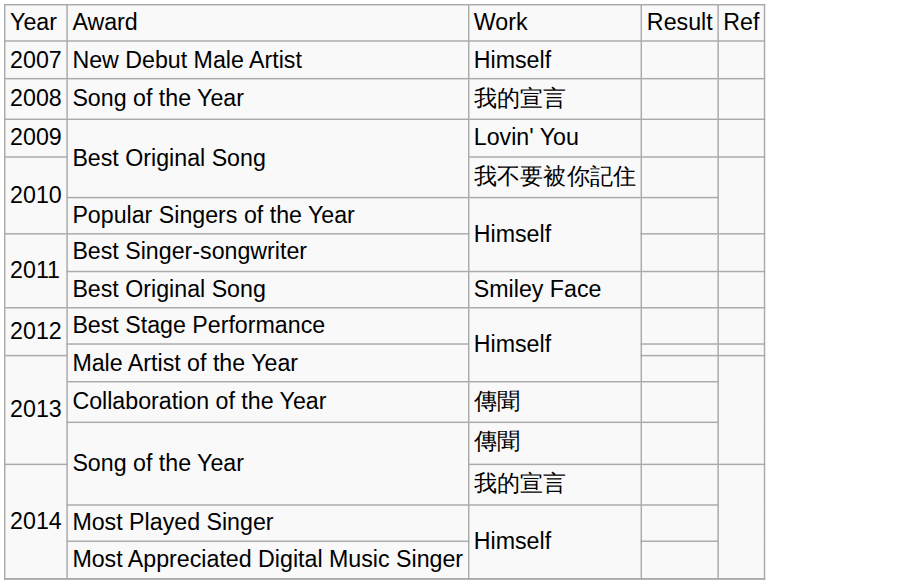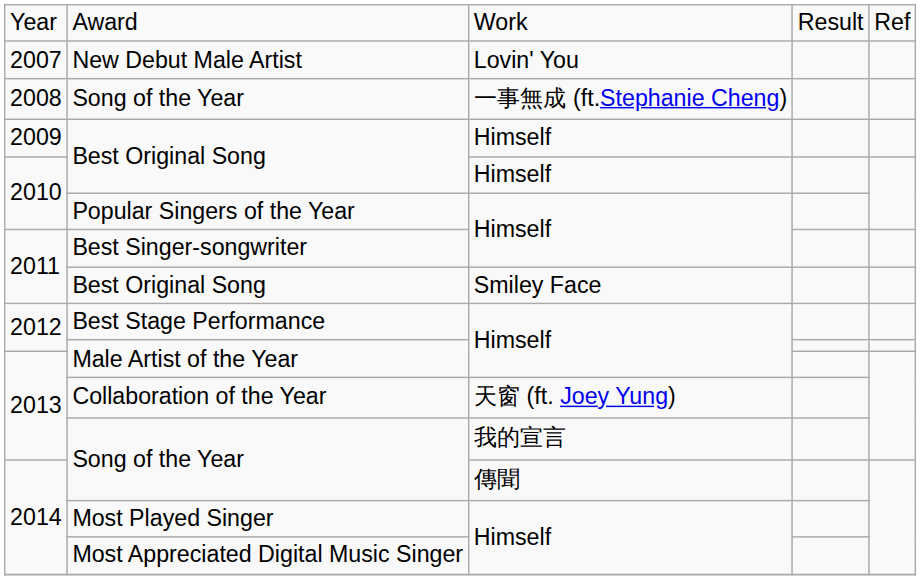New Debut Male Artist | column 3: Himself -> Lovin' You
2008 / Song of the Year | column 3: 我的宣言 -> 一事無成 (ft.Stephanie Cheng)
2009 / Best Original Song | column 3: Lovin' You -> Himself
2010 / Best Original Song | column 3: 我不要被你記住 -> Himself
Collaboration of the Year | column 3: 傳聞 -> 天窗 (ft. Joey Yung)
2013 / Song of the Year | column 3: 傳聞 -> 我的宣言
2014 / Song of the Year | column 3: 我的宣言 -> 傳聞
